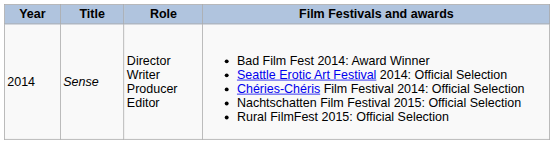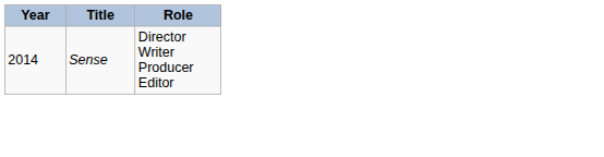- column: Film Festivals and awards | Bad Film Fest 2014: Award Winner Seattle Erotic Art Festival 2014: Official Selection Chéries-Chéris Film Festival 2014: Official Selection Nachtschatten Film Festival 2015: Official Selection Rural FilmFest 2015: Official Selection
